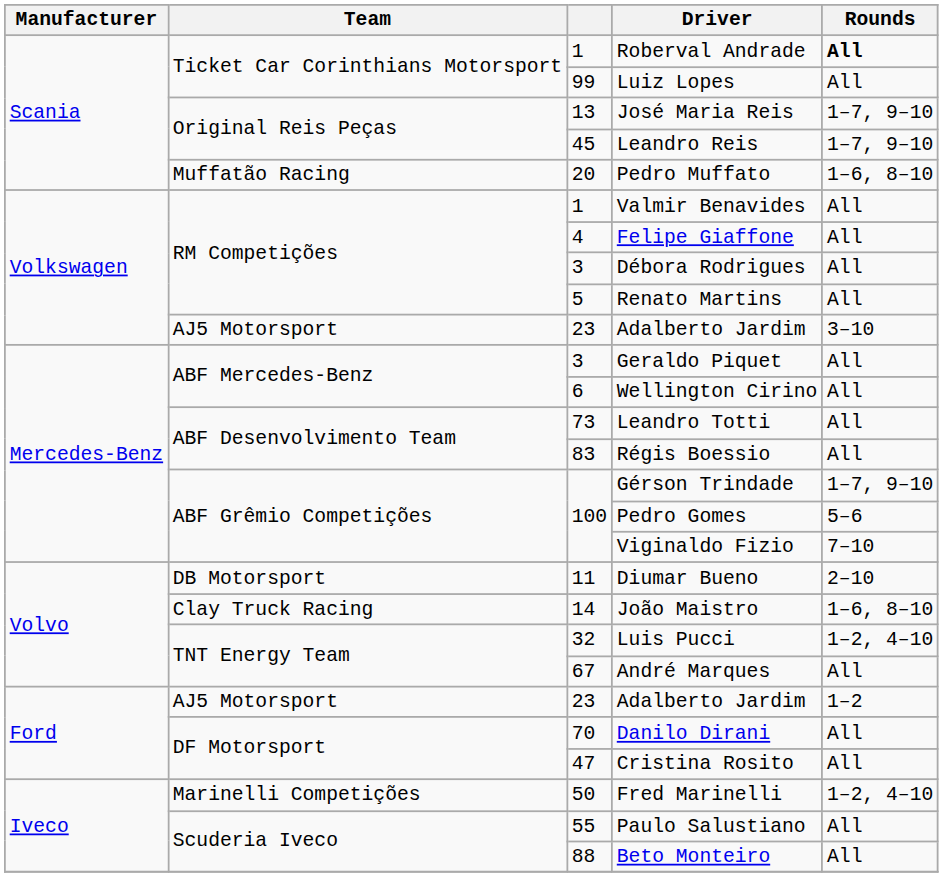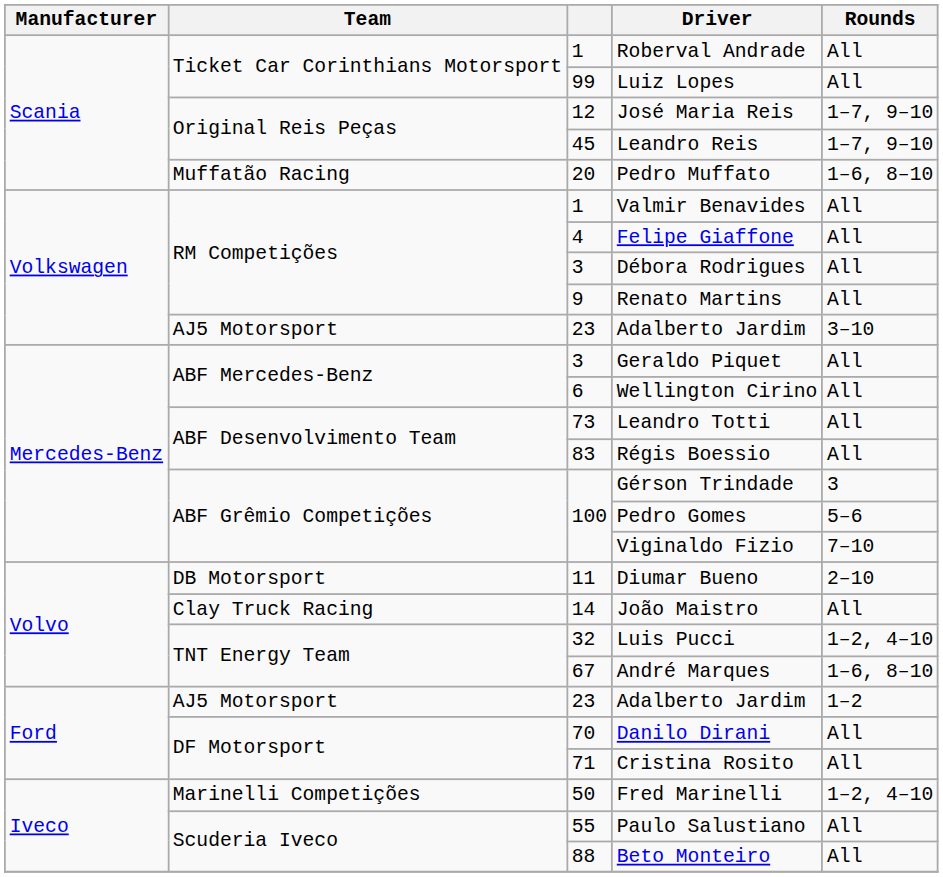Roberval Andrade | Rounds: bold -> normal
José Maria Reis | column 3: 13 -> 12
Renato Martins | column 3: 5 -> 9
Gérson Trindade | Rounds: 1–7, 9–10 -> 3
João Maistro | Rounds: 1–6, 8–10 -> All
André Marques | Rounds: All -> 1–6, 8–10
Cristina Rosito | column 3: 47 -> 71
